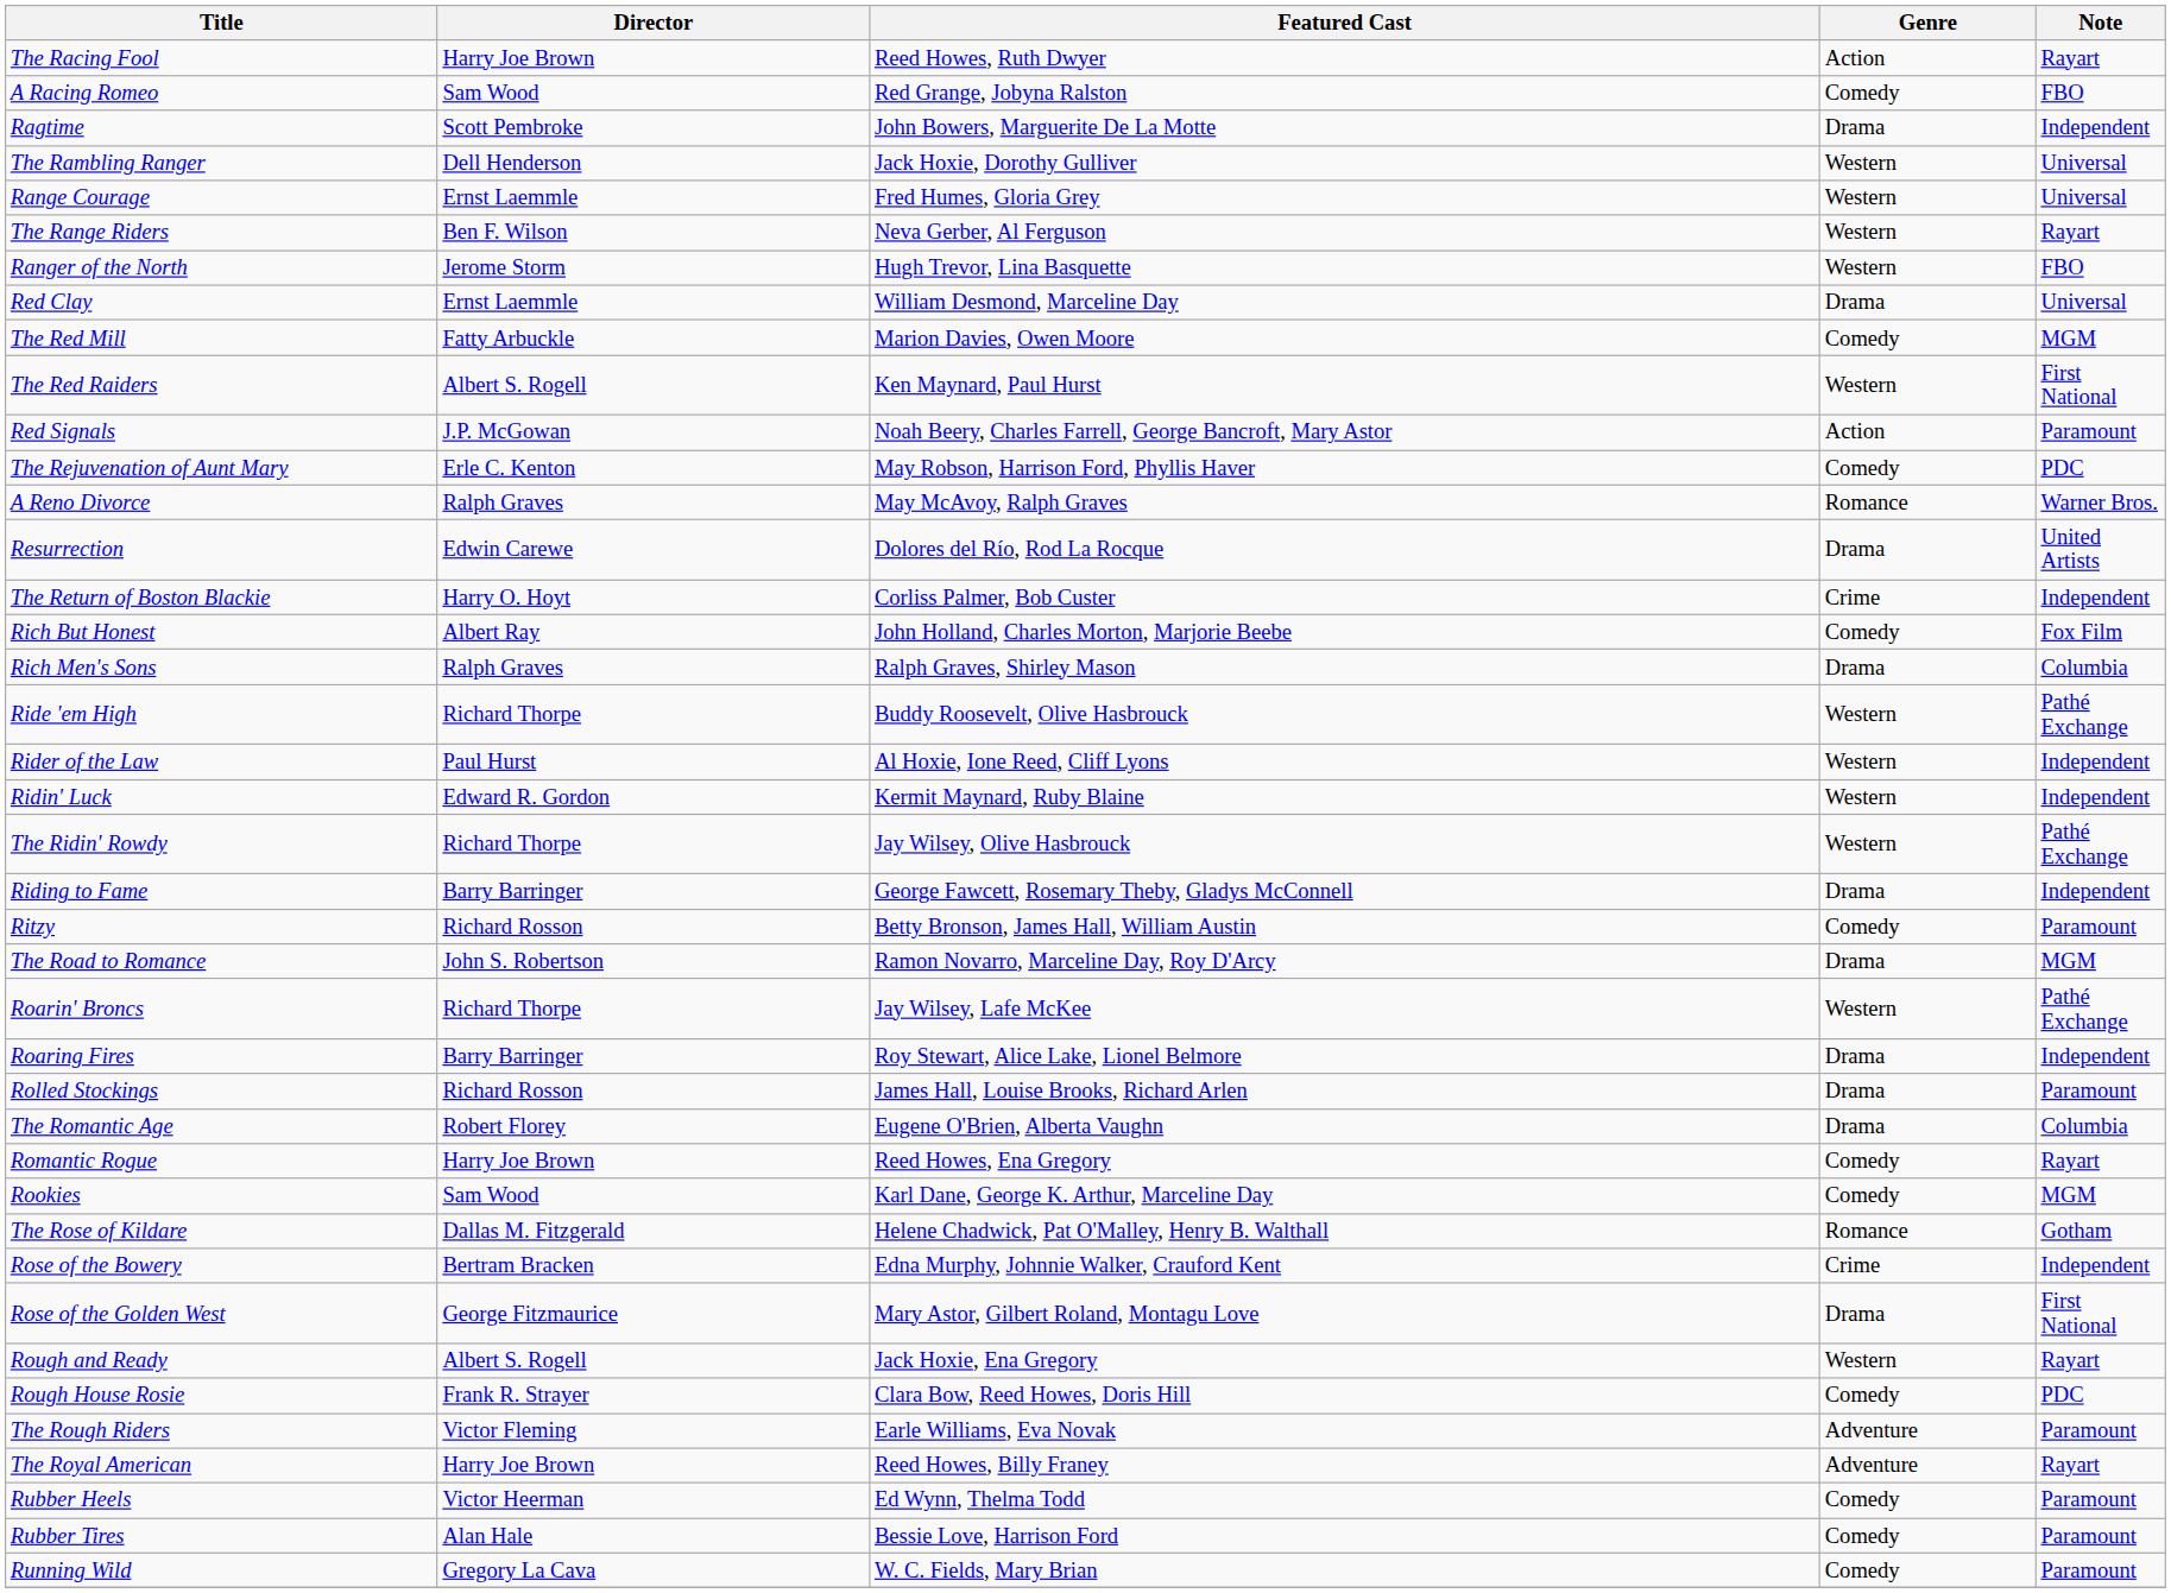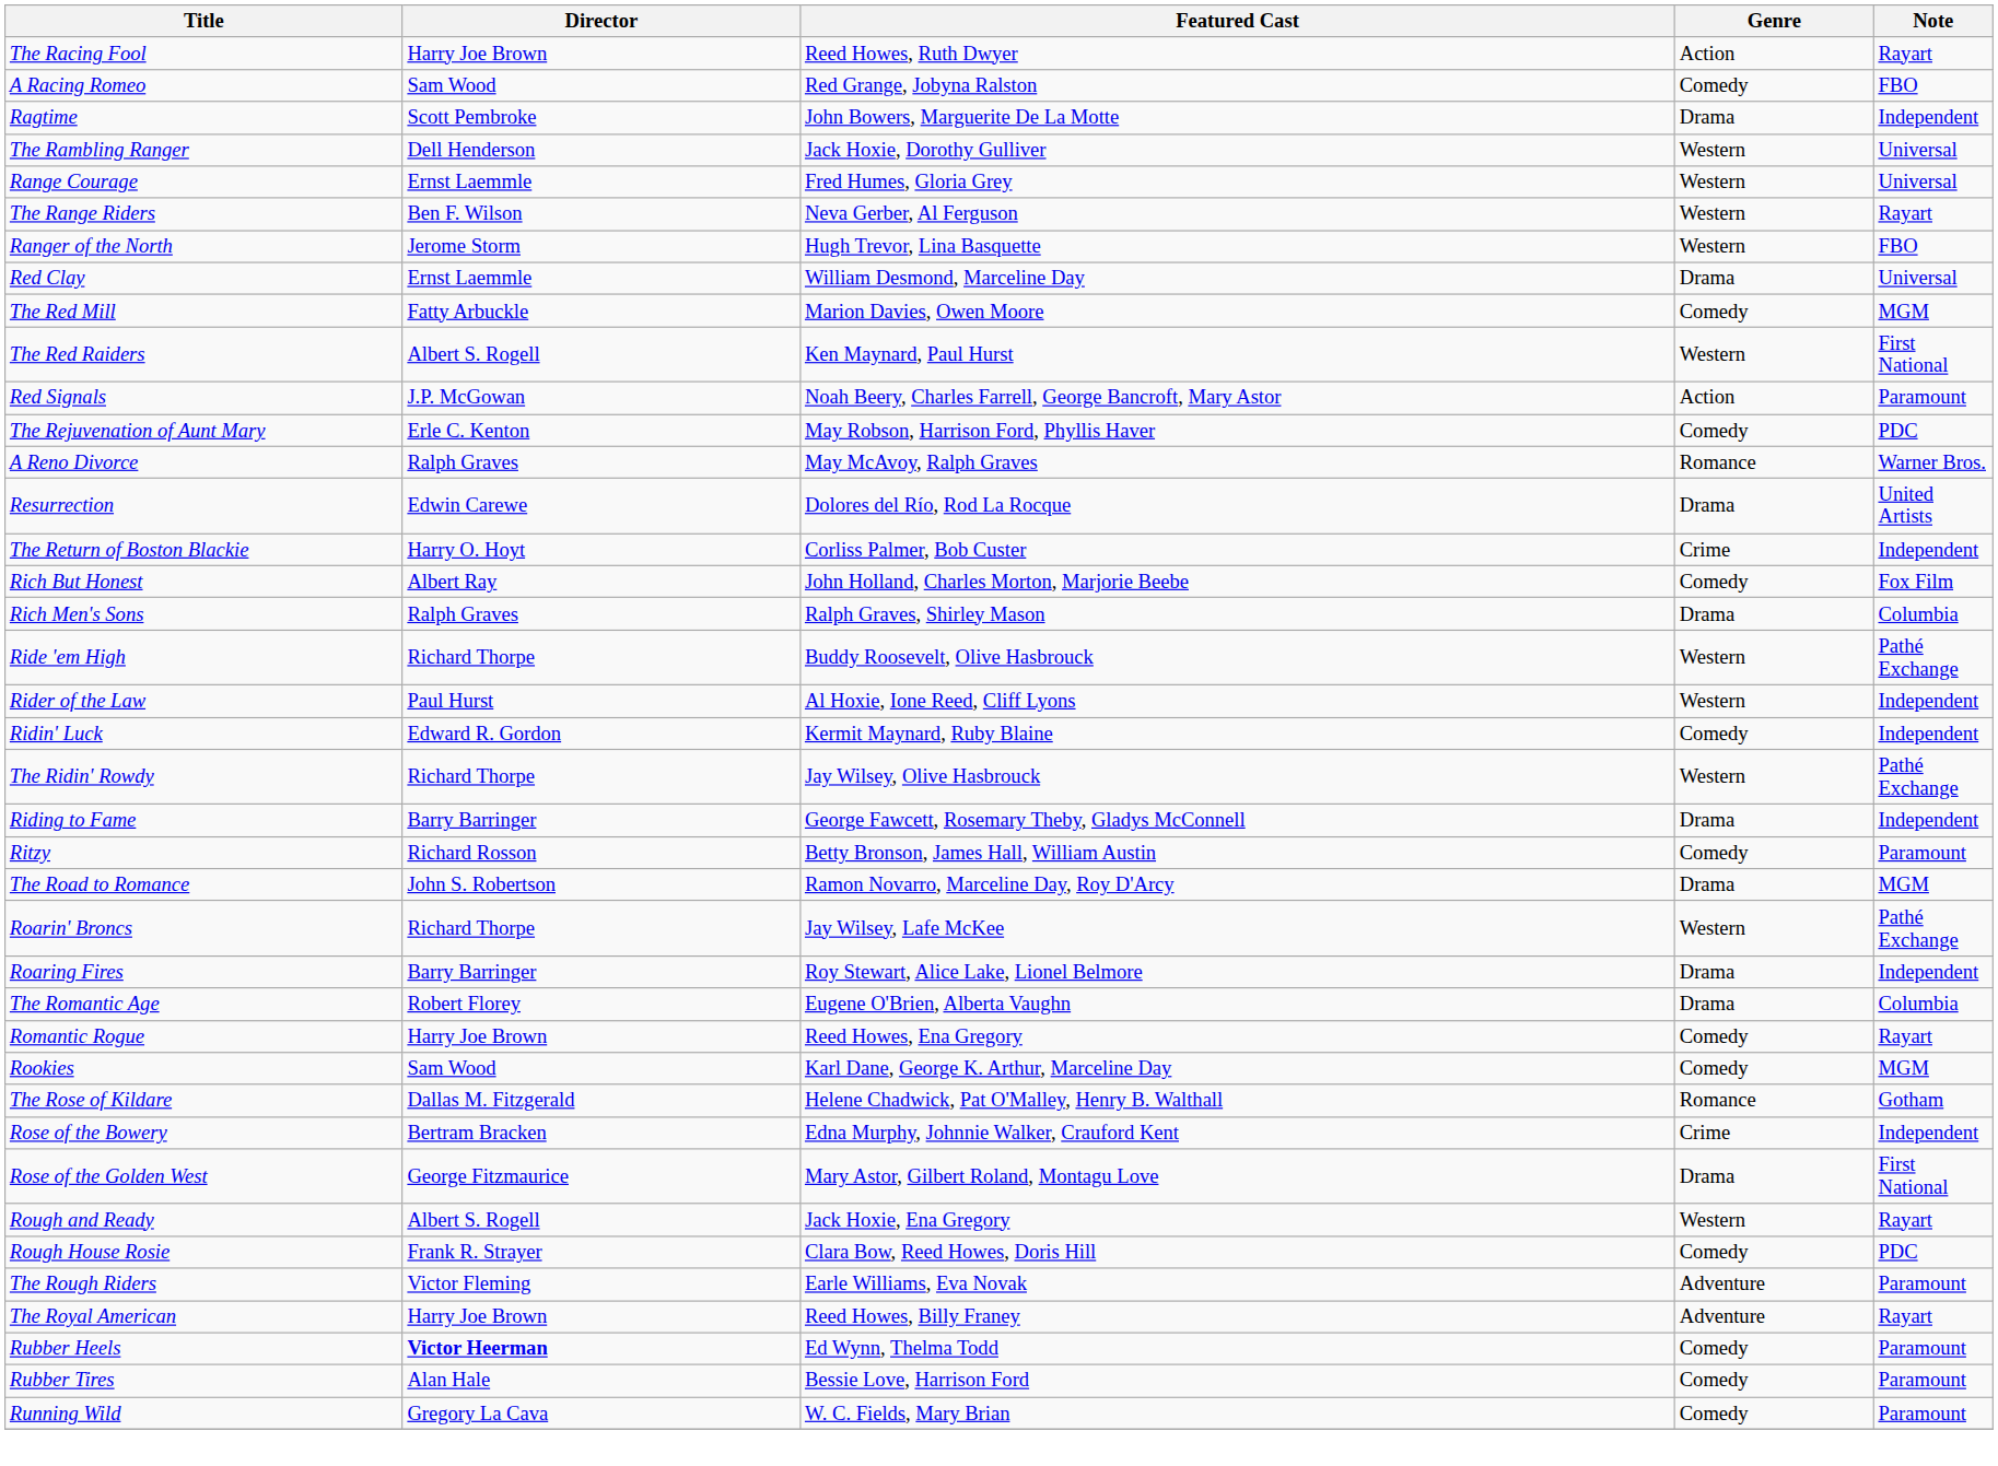Ridin' Luck | Genre: Western -> Comedy
- row: Rolled Stockings | Richard Rosson | James Hall, Louise Brooks, Richard Arlen | Drama | Paramount
Rubber Heels | Director: normal -> bold
